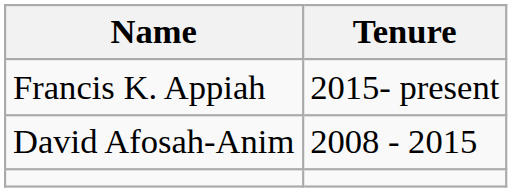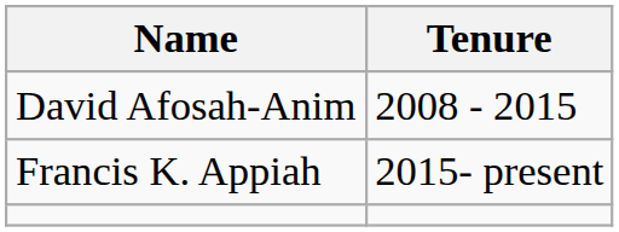rows swapped: David Afosah-Anim <-> Francis K. Appiah
